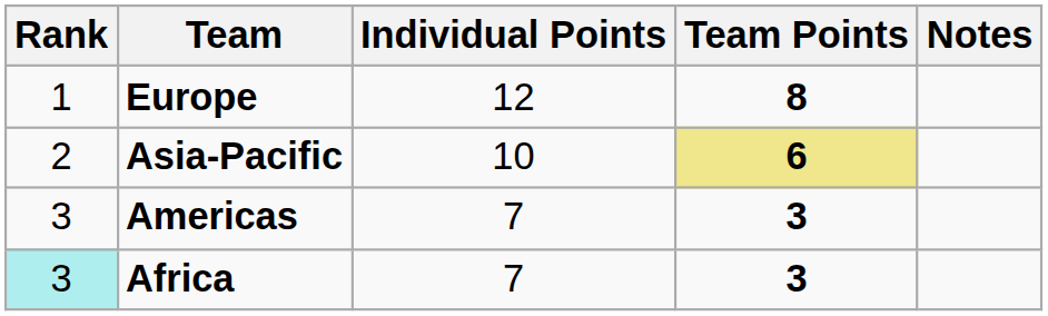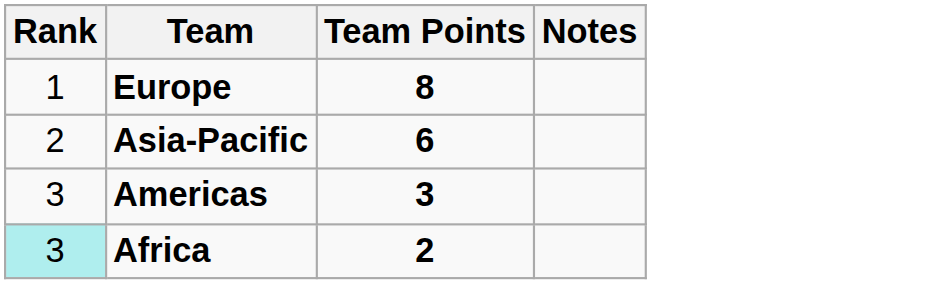- column: Individual Points | 12 | 10 | 7 | 7
Asia-Pacific | Team Points: khaki background -> no background
Africa | Team Points: 3 -> 2
